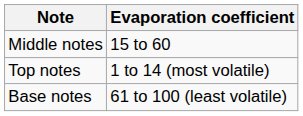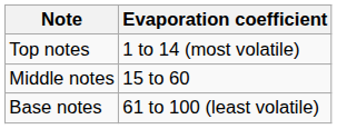rows swapped: Top notes <-> Middle notes
